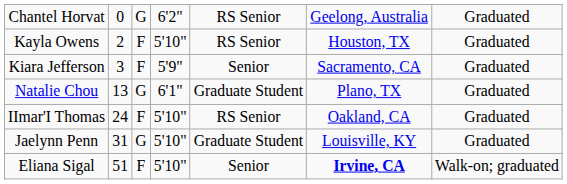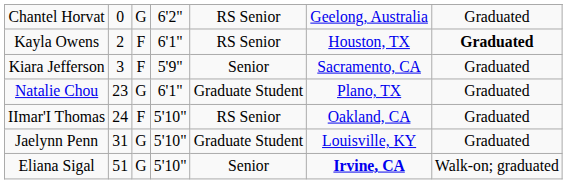Kayla Owens | column 4: 5'10" -> 6'1"
Kayla Owens | column 7: normal -> bold
Natalie Chou | column 2: 13 -> 23
Eliana Sigal | column 3: F -> G
